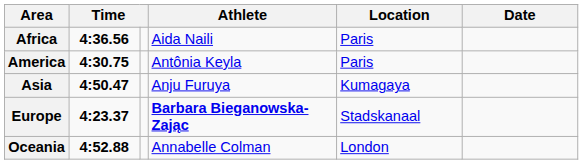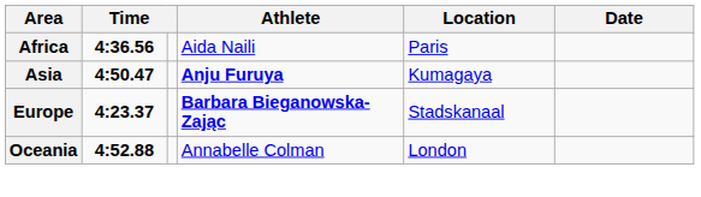- row: America | 4:30.75 | Antônia Keyla | Paris
Asia | Athlete: normal -> bold
